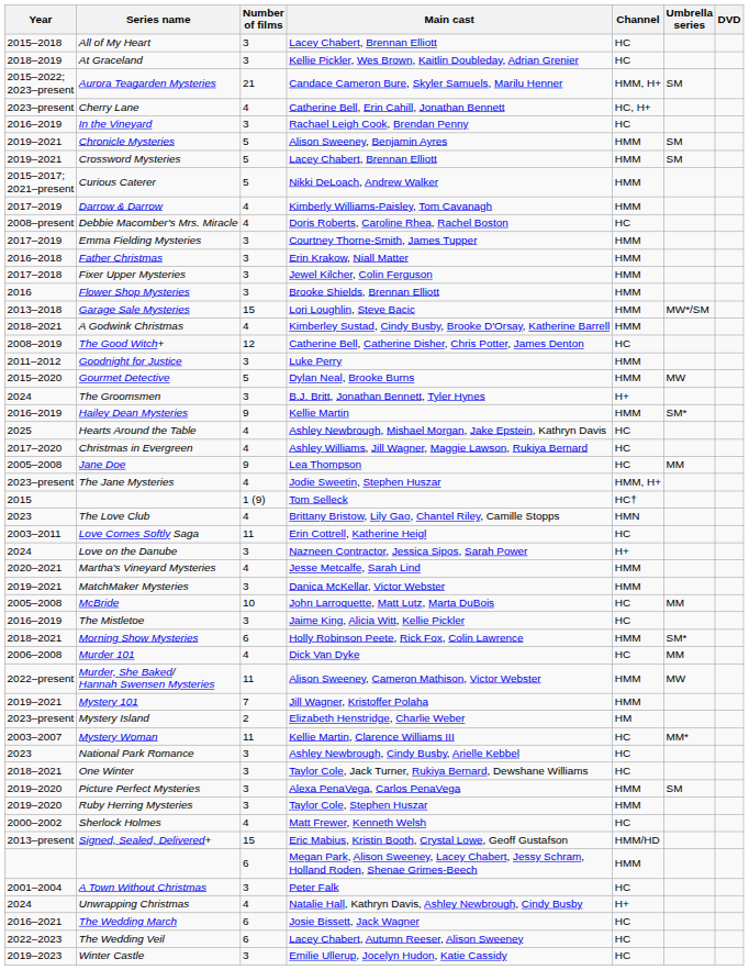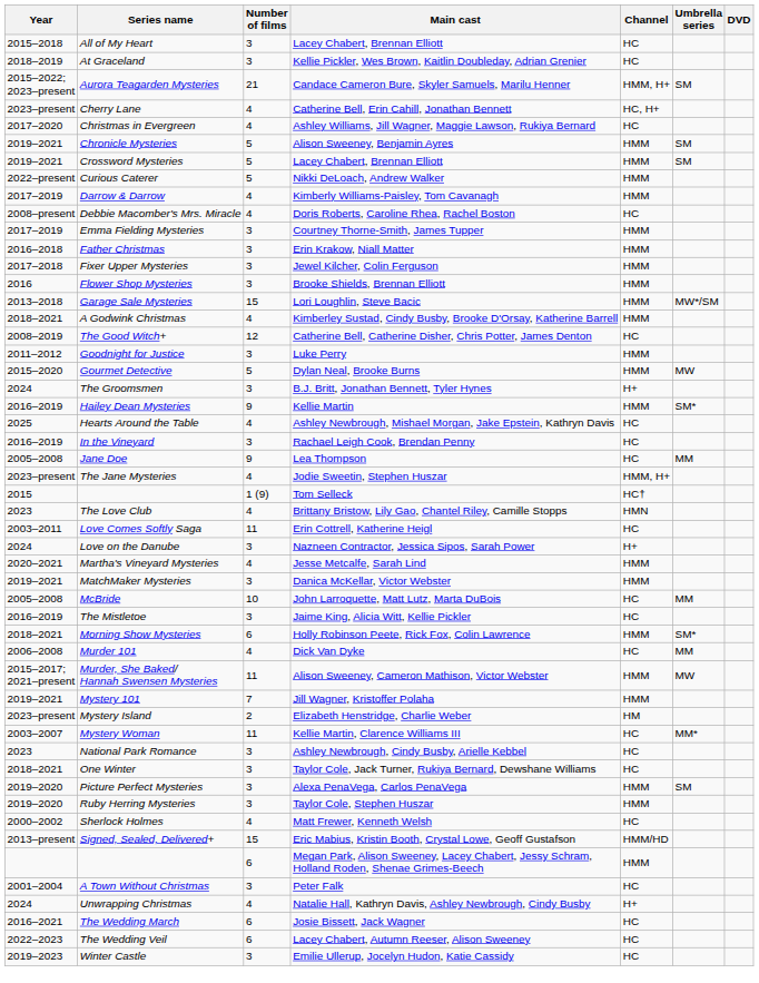rows swapped: Christmas in Evergreen <-> In the Vineyard
Curious Caterer | Year: 2015–2017; 2021–present -> 2022–present
Murder, She Baked/ Hannah Swensen Mysteries | Year: 2022–present -> 2015–2017; 2021–present
